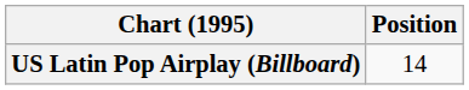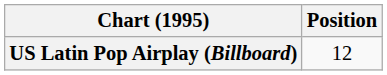US Latin Pop Airplay (Billboard) | Position: 14 -> 12
